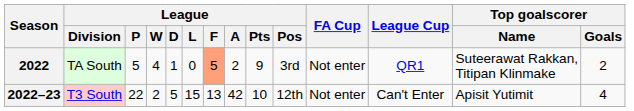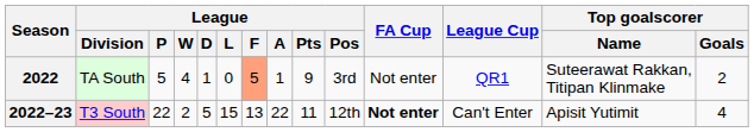2022 | League / A: 2 -> 1
2022–23 | League / A: 42 -> 22
2022–23 | League / Pts: 10 -> 11
2022–23 | FA Cup: normal -> bold
